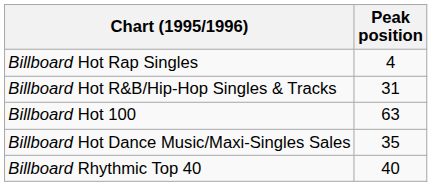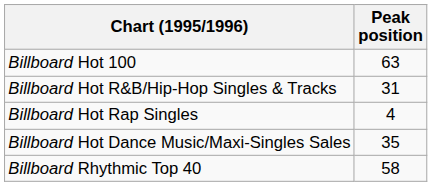rows swapped: Billboard Hot 100 <-> Billboard Hot Rap Singles
Billboard Rhythmic Top 40 | Peak position: 40 -> 58
